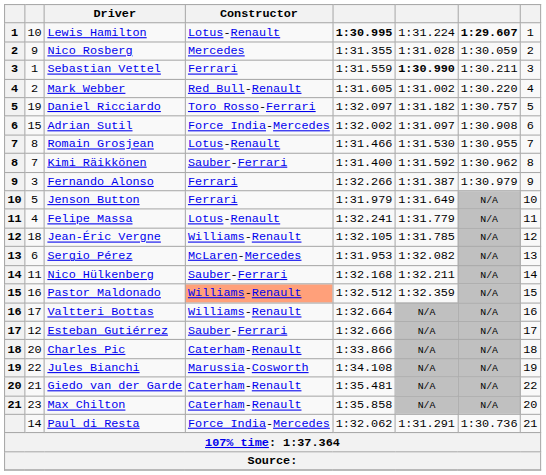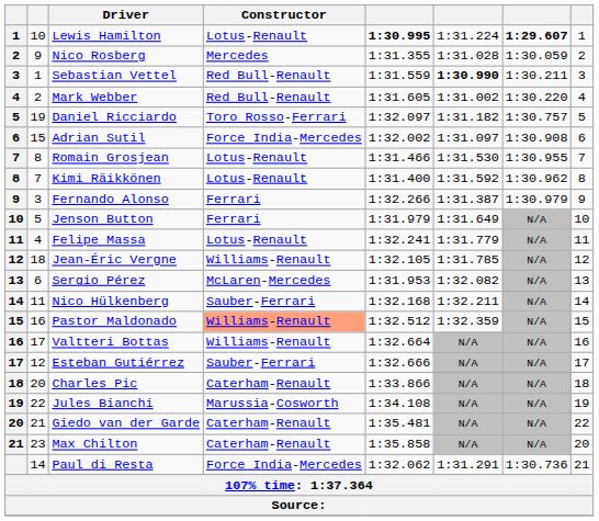Sebastian Vettel | Constructor: Ferrari -> Red Bull-Renault
Kimi Räikkönen | Constructor: Sauber-Ferrari -> Lotus-Renault
